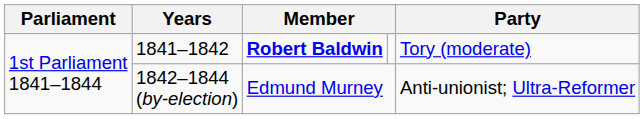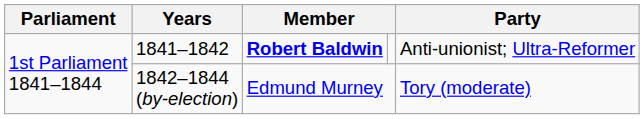1841–1842 | Party: Tory (moderate) -> Anti-unionist; Ultra-Reformer
1842–1844 (by-election) | Party: Anti-unionist; Ultra-Reformer -> Tory (moderate)
